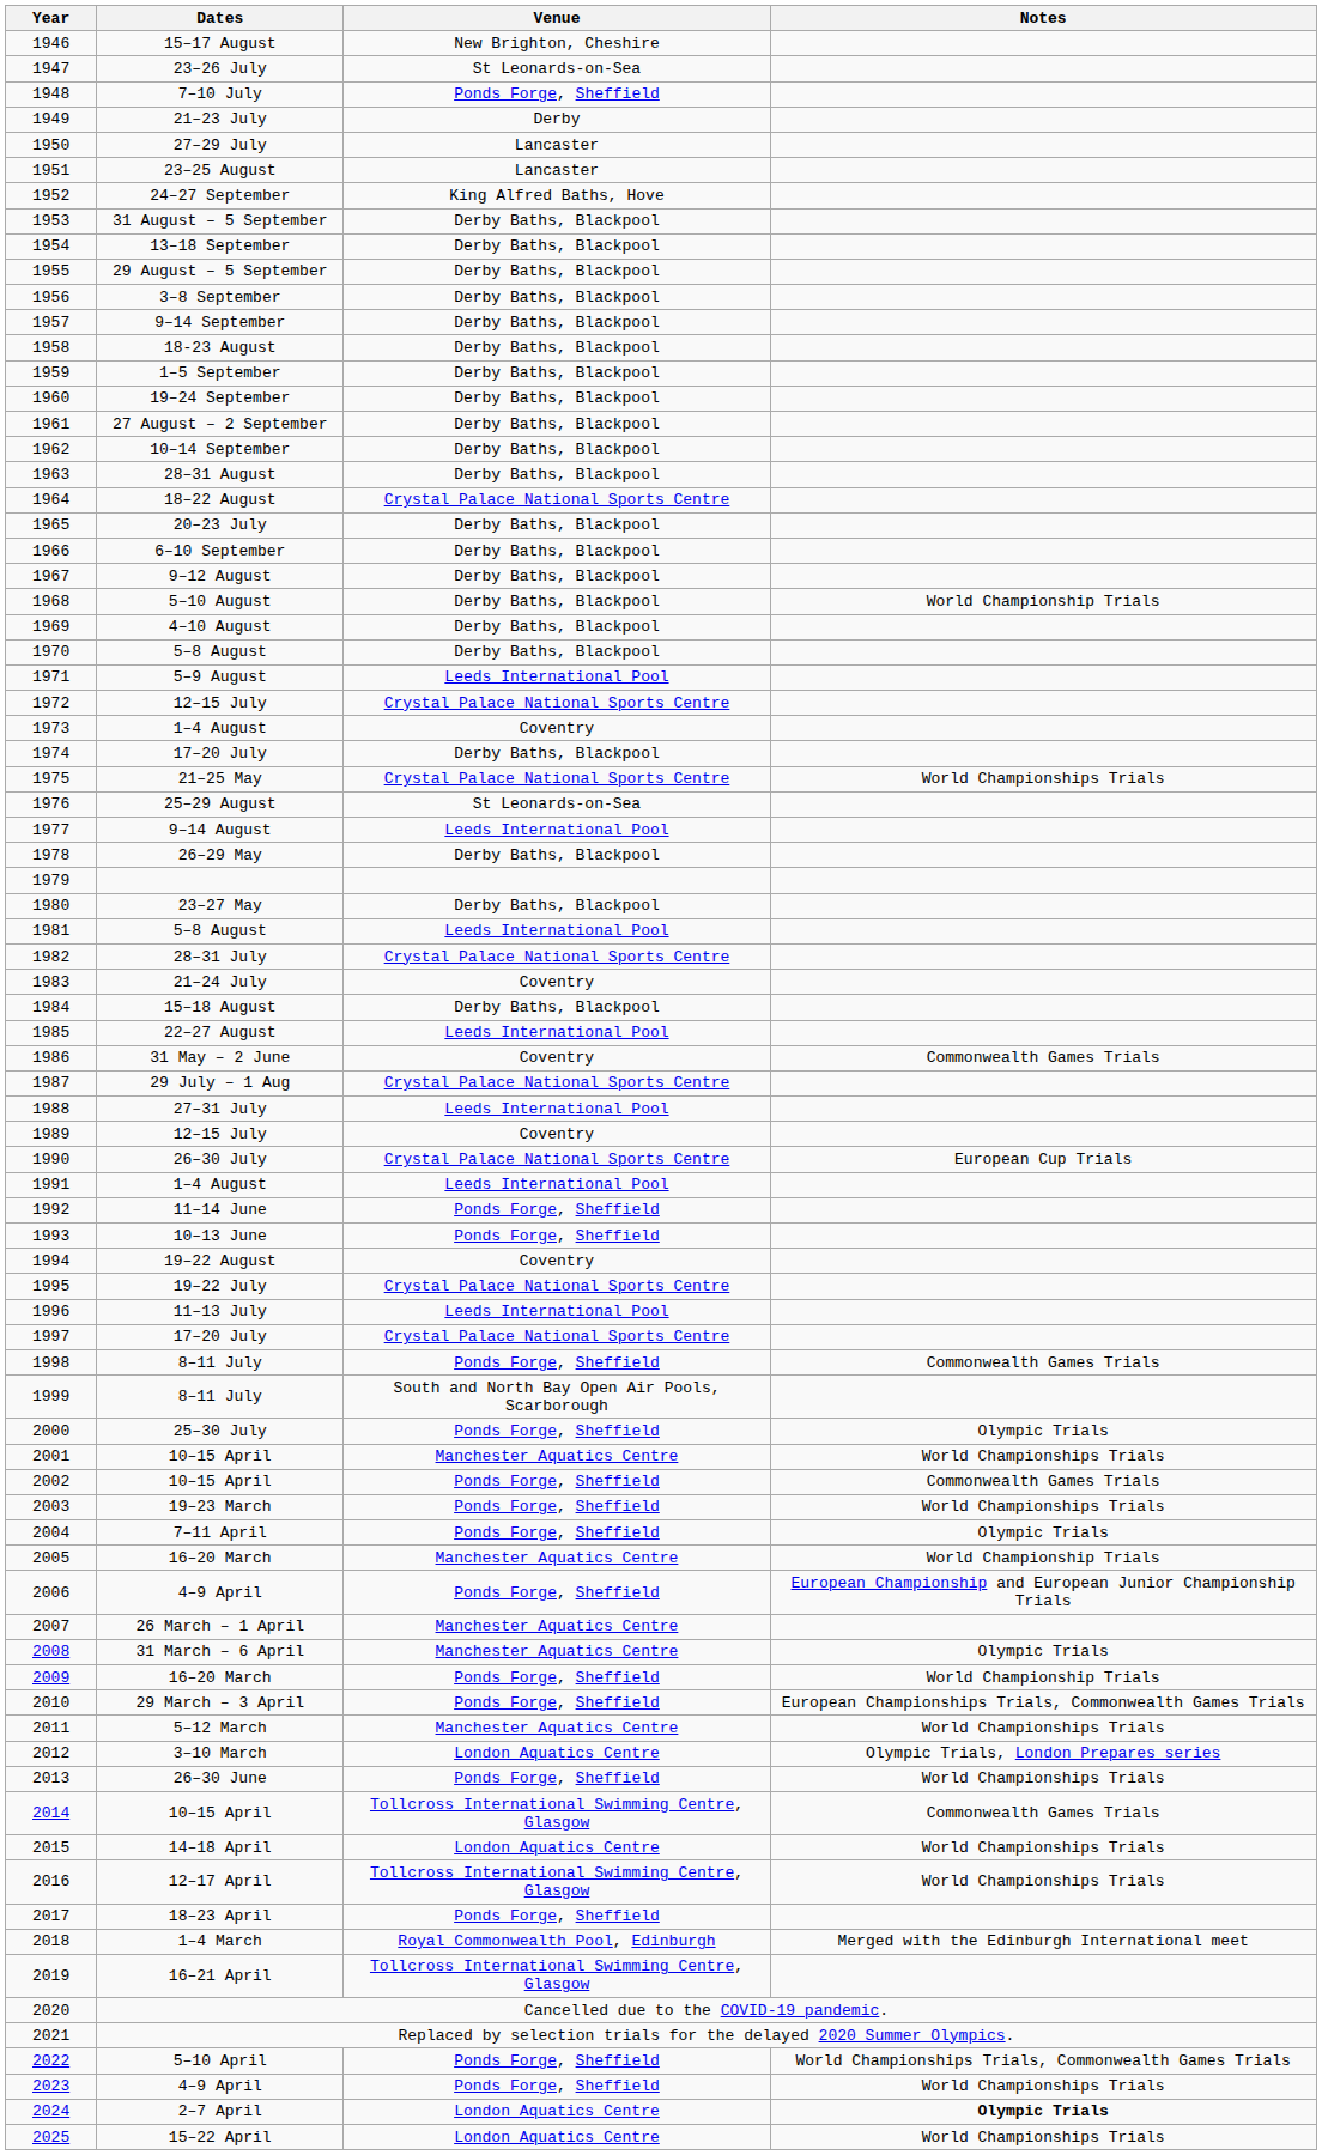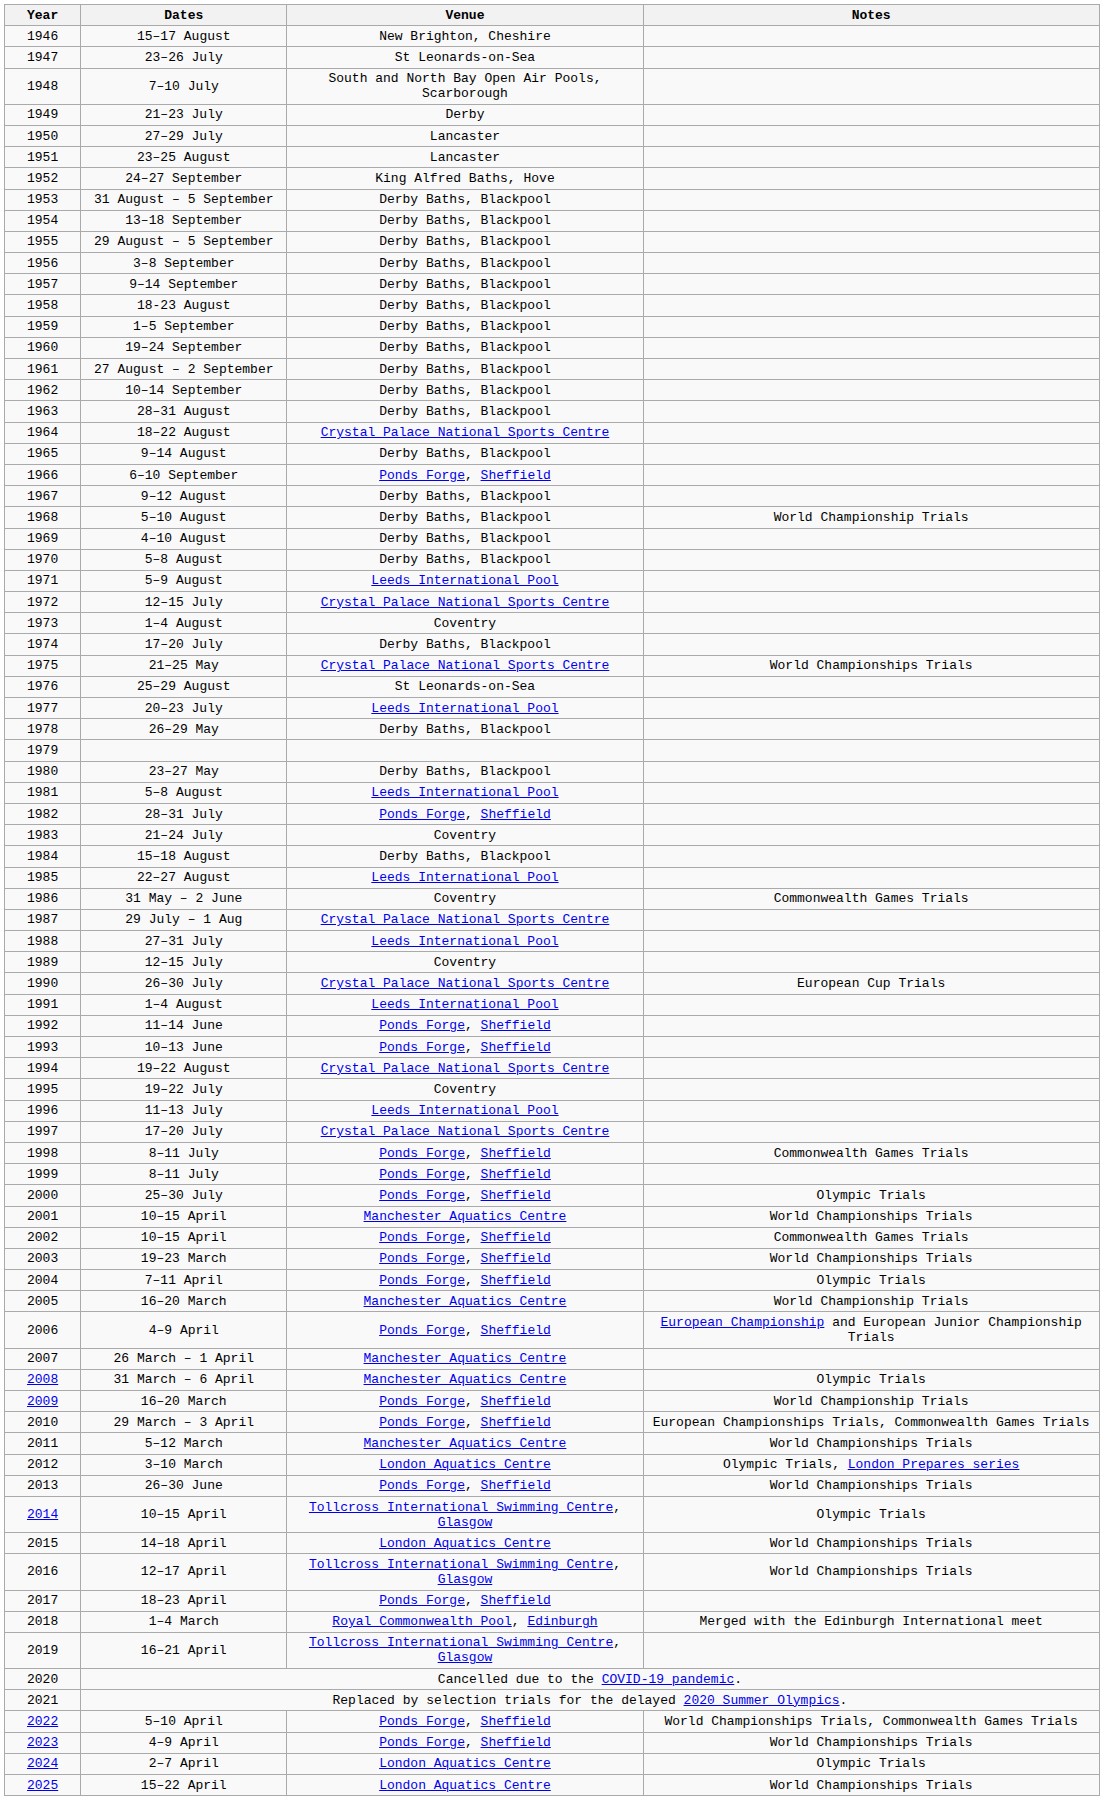1948 | Venue: Ponds Forge, Sheffield -> South and North Bay Open Air Pools, Scarborough
1965 | Dates: 20–23 July -> 9–14 August
1966 | Venue: Derby Baths, Blackpool -> Ponds Forge, Sheffield
1977 | Dates: 9–14 August -> 20–23 July
1982 | Venue: Crystal Palace National Sports Centre -> Ponds Forge, Sheffield
1994 | Venue: Coventry -> Crystal Palace National Sports Centre
1995 | Venue: Crystal Palace National Sports Centre -> Coventry
1999 | Venue: South and North Bay Open Air Pools, Scarborough -> Ponds Forge, Sheffield
2014 | Notes: Commonwealth Games Trials -> Olympic Trials
2024 | Notes: bold -> normal
